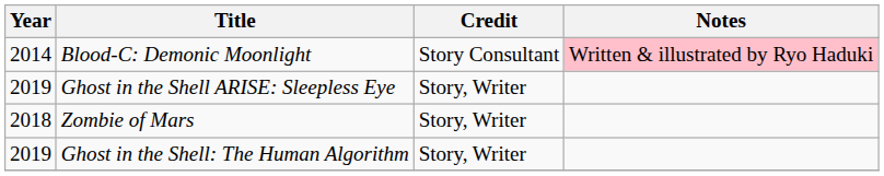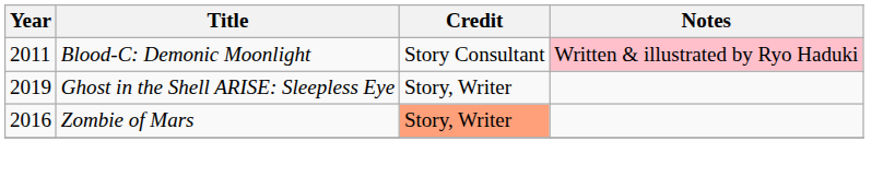Blood-C: Demonic Moonlight | Year: 2014 -> 2011
Zombie of Mars | Year: 2018 -> 2016
Zombie of Mars | Credit: no background -> lightsalmon background
- row: 2019 | Ghost in the Shell: The Human Algorithm | Story, Writer
